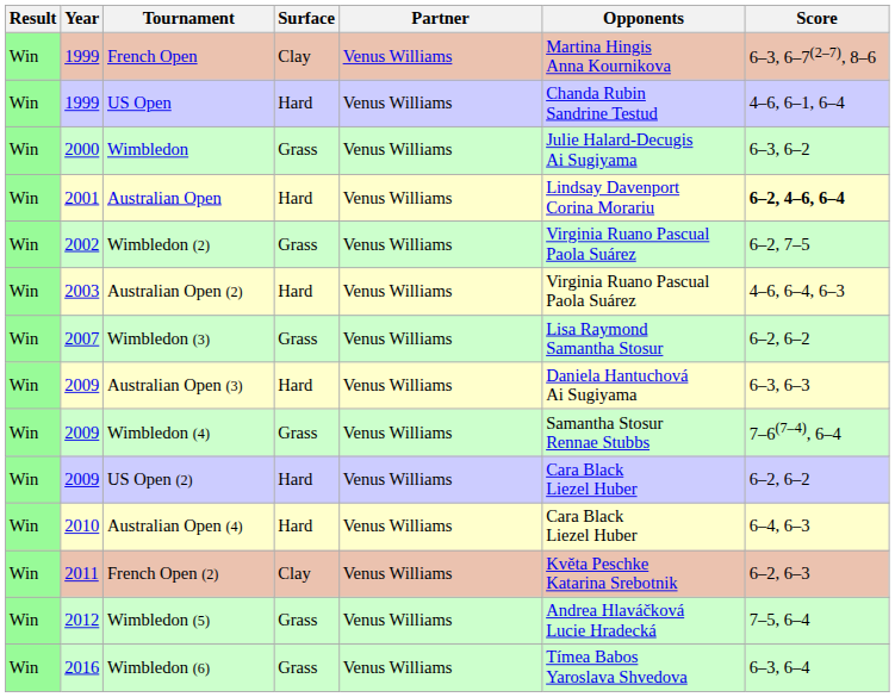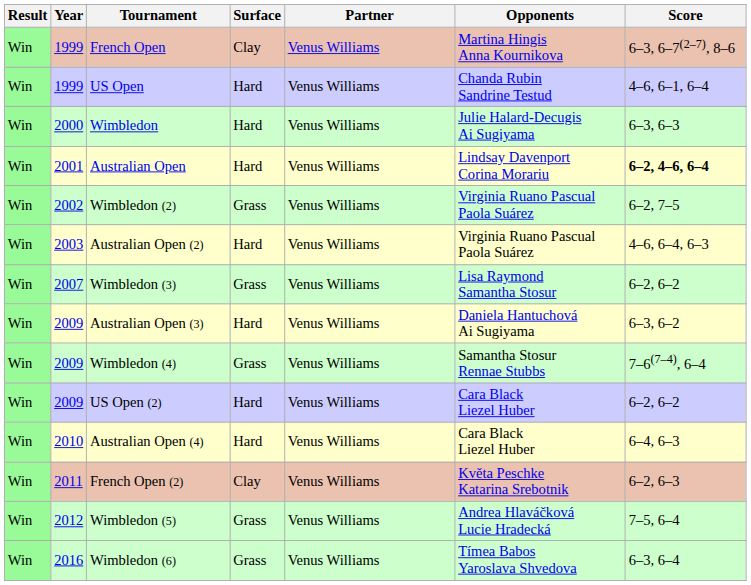Wimbledon | Surface: Grass -> Hard
Wimbledon | Score: 6–3, 6–2 -> 6–3, 6–3
Australian Open (3) | Score: 6–3, 6–3 -> 6–3, 6–2
